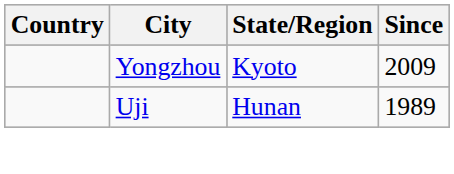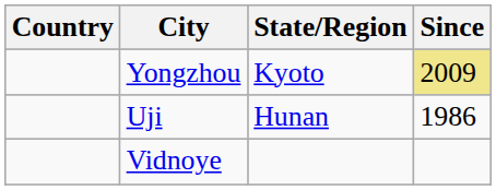Yongzhou | Since: no background -> khaki background
Uji | Since: 1989 -> 1986
+ row: Vidnoye
